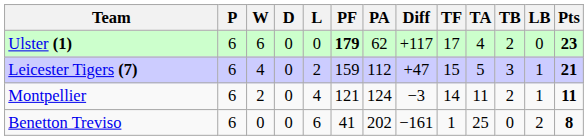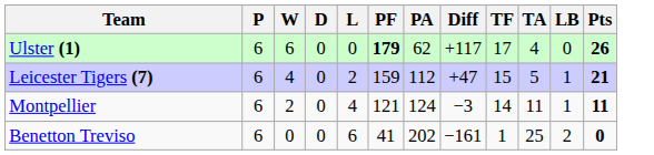- column: TB | 2 | 3 | 2 | 0
Ulster (1) | Pts: 23 -> 26
Benetton Treviso | Pts: 8 -> 0
